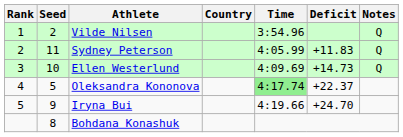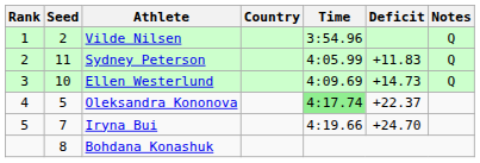Iryna Bui | Seed: 9 -> 7
